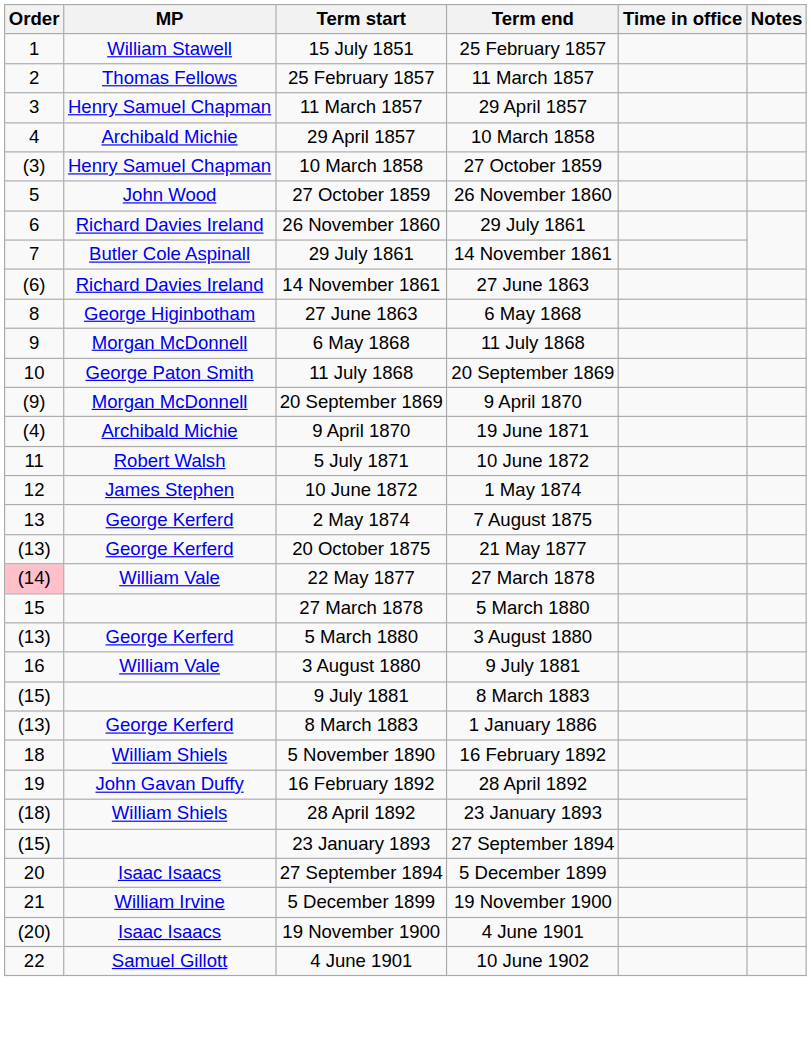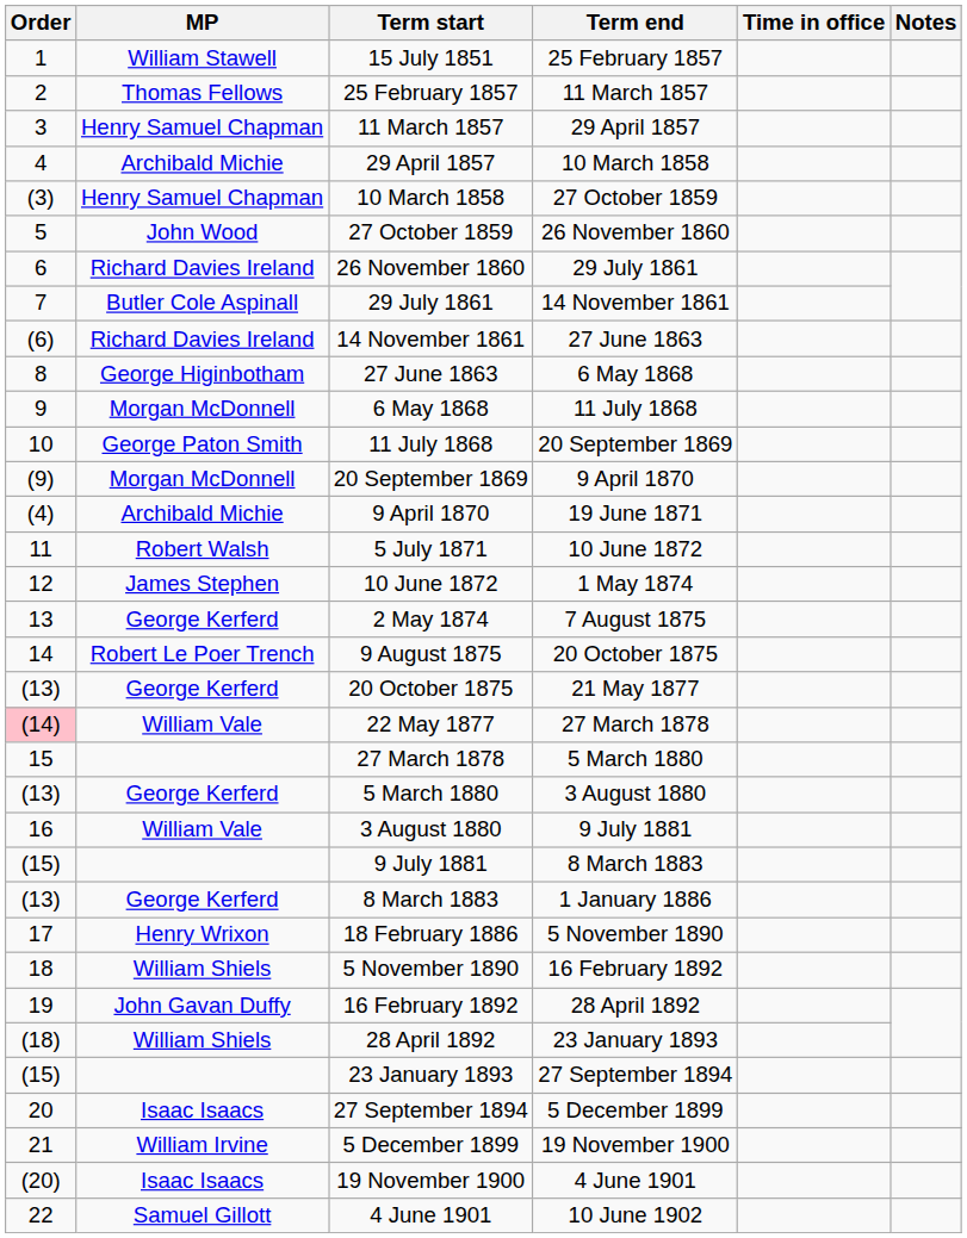+ row: 14 | Robert Le Poer Trench | 9 August 1875 | 20 October 1875
+ row: 17 | Henry Wrixon | 18 February 1886 | 5 November 1890
